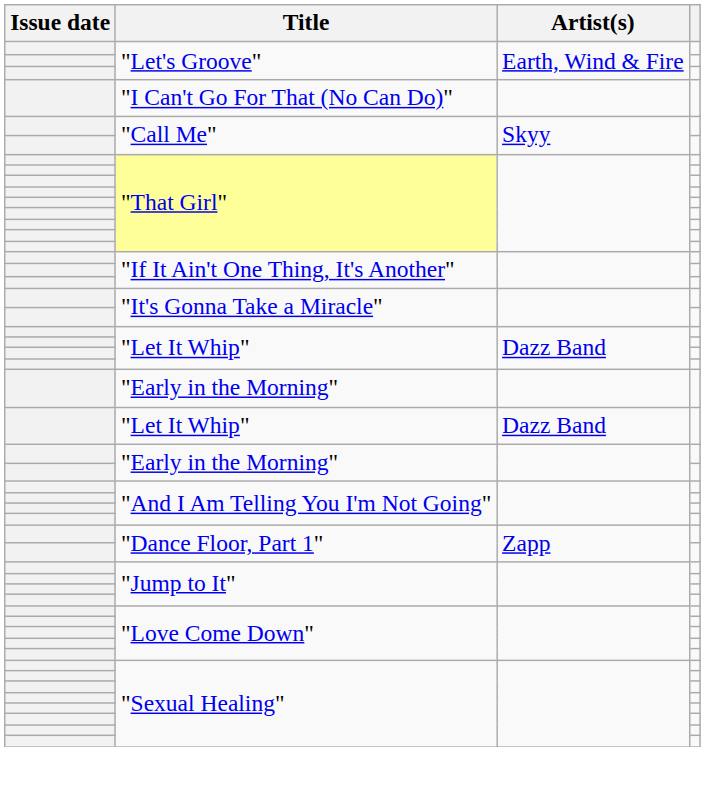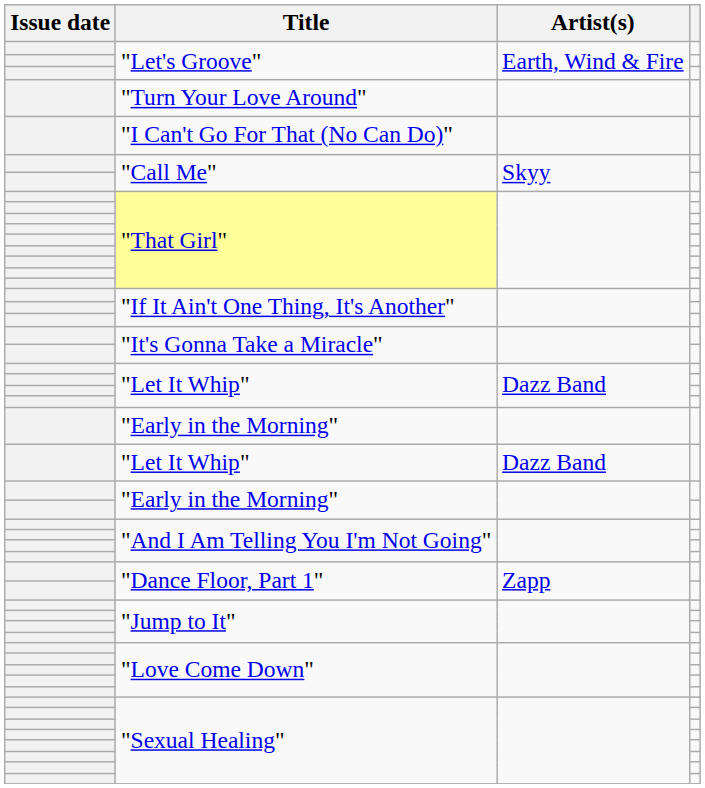+ row: "Turn Your Love Around"
